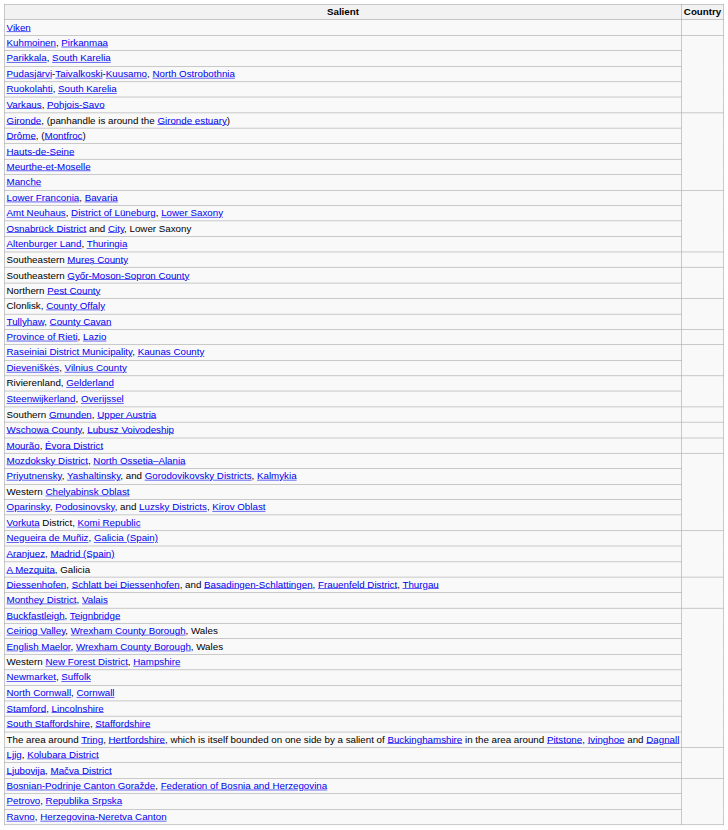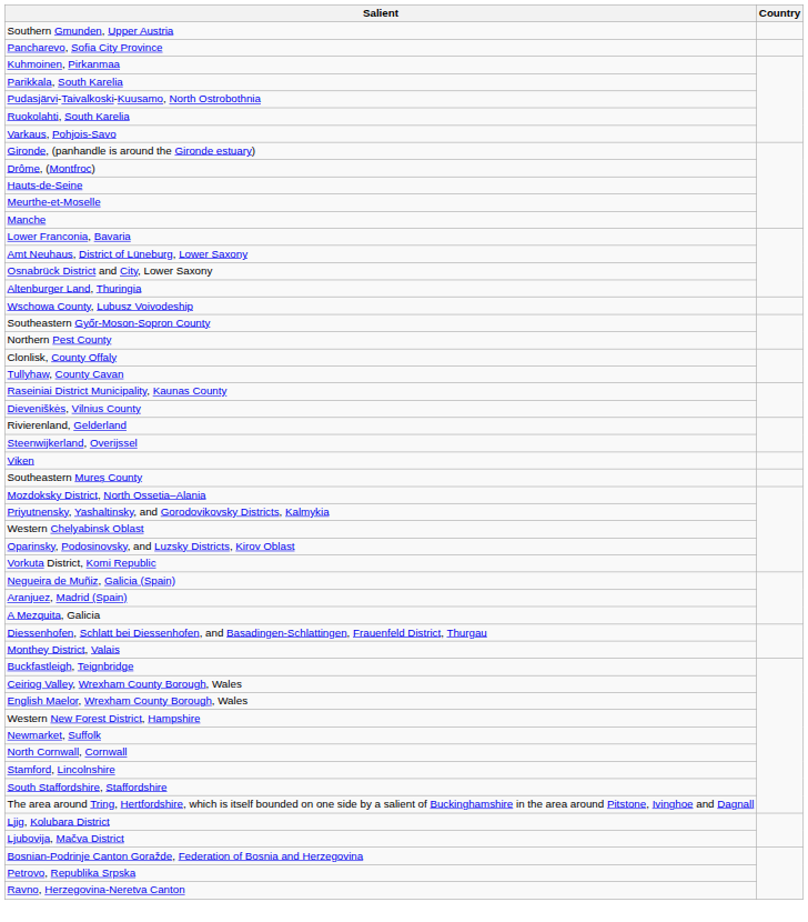rows swapped: Southern Gmunden, Upper Austria <-> Viken
+ row: Pancharevo, Sofia City Province
rows swapped: Southeastern Mureș County <-> Wschowa County, Lubusz Voivodeship
- row: Province of Rieti, Lazio
- row: Mourão, Évora District
